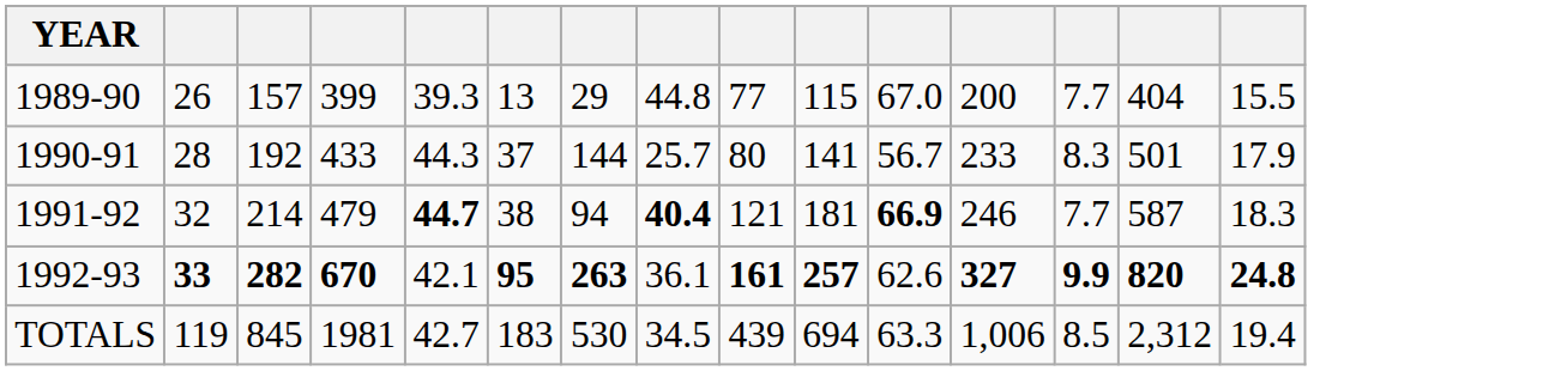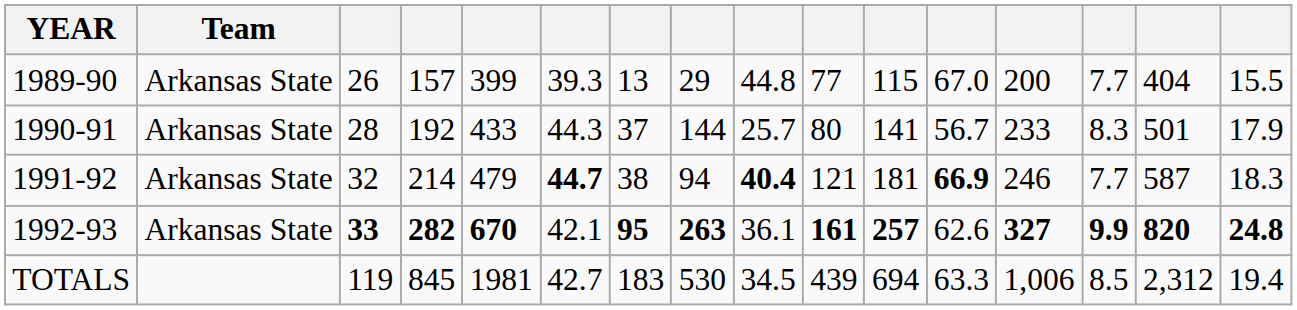+ column: Team | Arkansas State | Arkansas State | Arkansas State | Arkansas State
